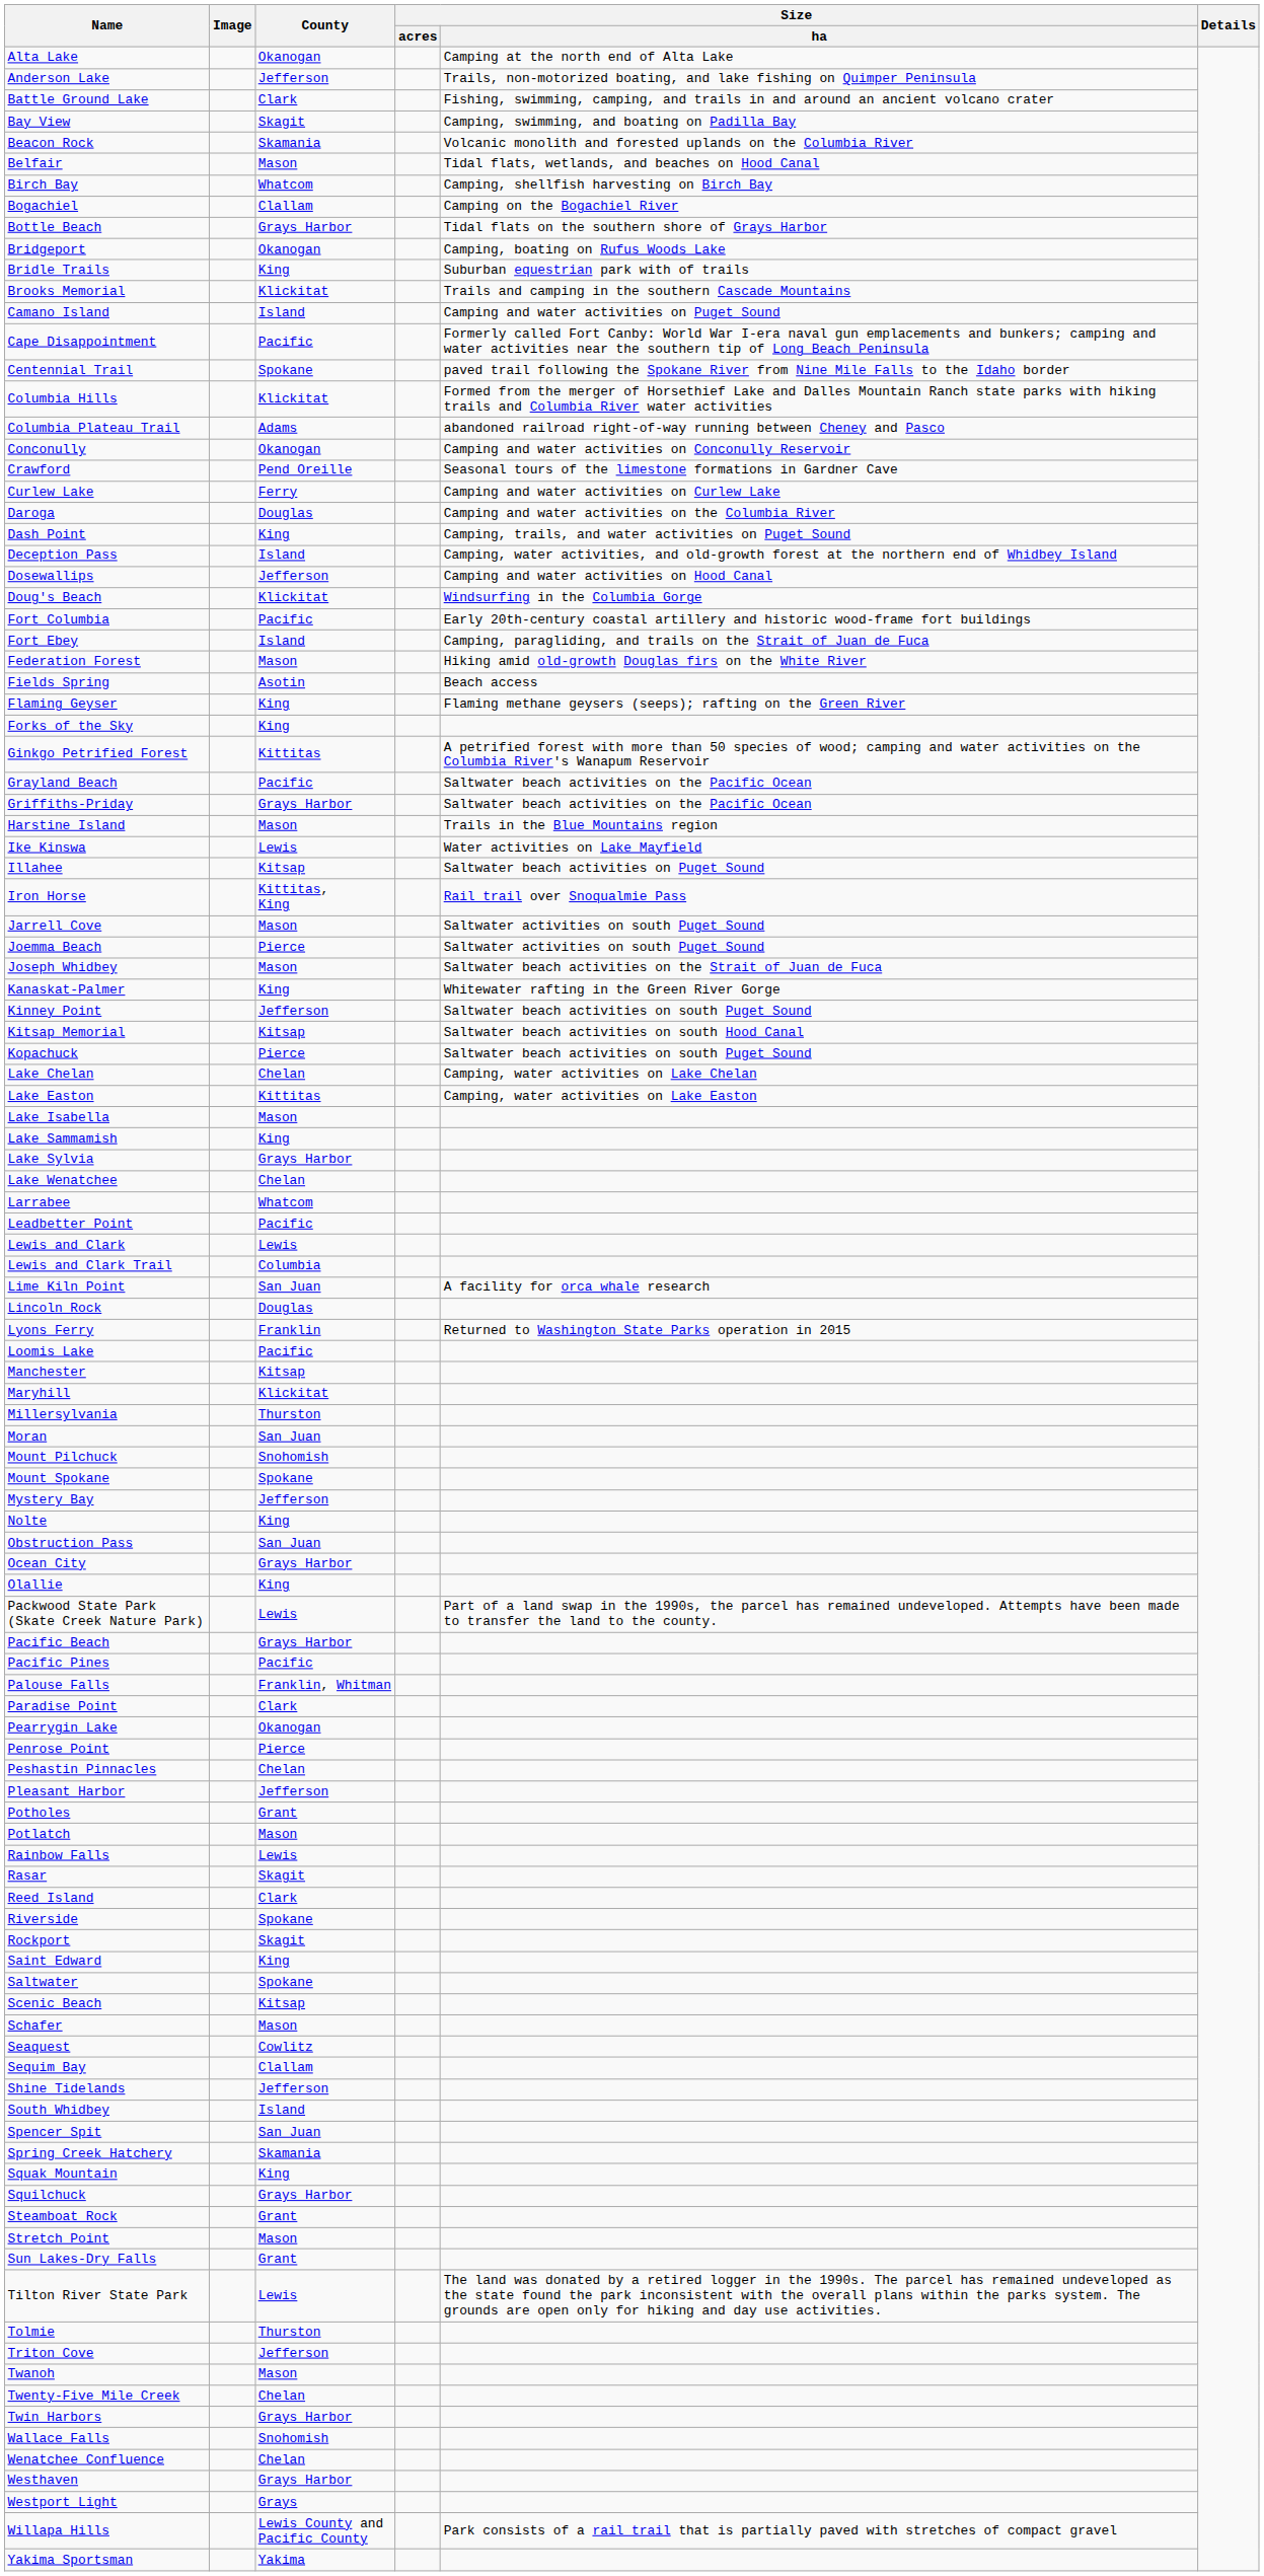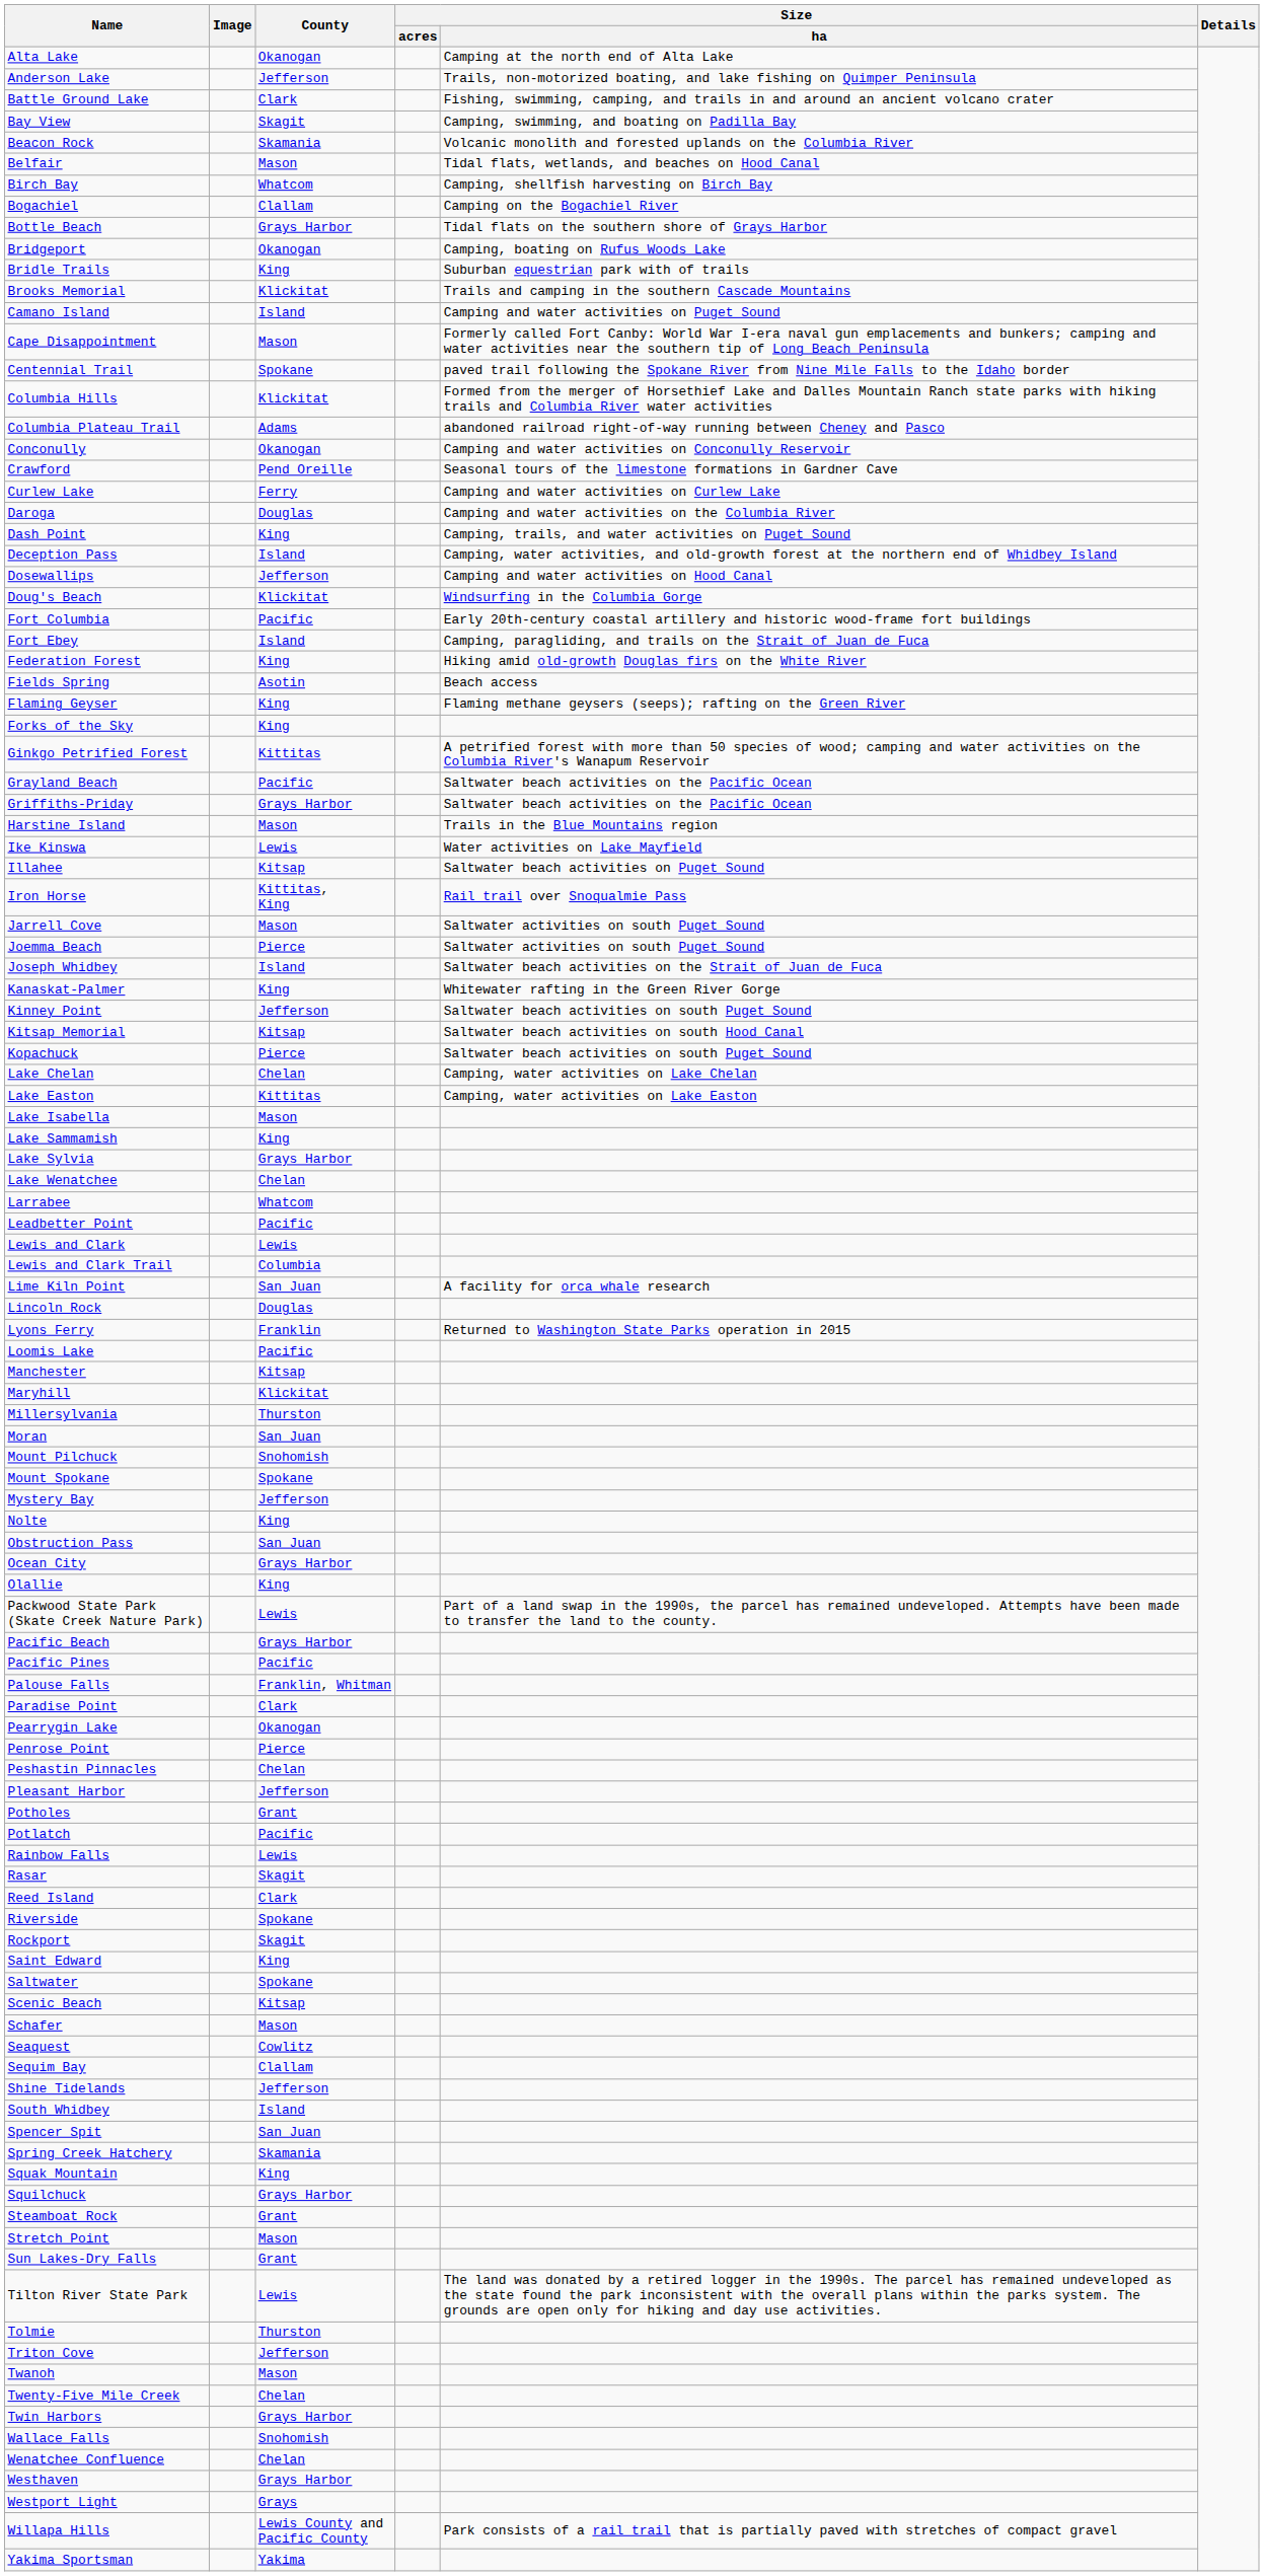Cape Disappointment | County: Pacific -> Mason
Federation Forest | County: Mason -> King
Joseph Whidbey | County: Mason -> Island
Potlatch | County: Mason -> Pacific
